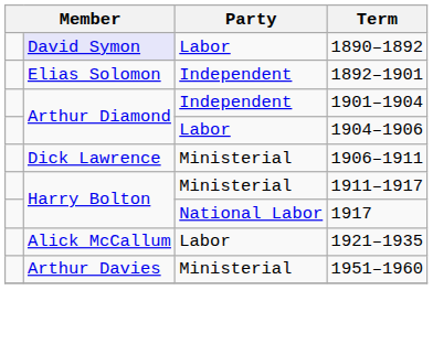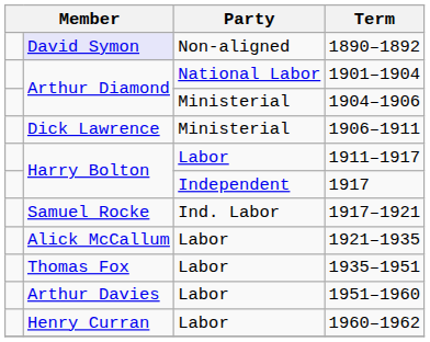1890–1892 | Party: Labor -> Non-aligned
- row: Elias Solomon | Independent | 1892–1901
1901–1904 | Party: Independent -> National Labor
1904–1906 | Party: Labor -> Ministerial
1911–1917 | Party: Ministerial -> Labor
1917 | Party: National Labor -> Independent
+ row: Samuel Rocke | Ind. Labor | 1917–1921
+ row: Thomas Fox | Labor | 1935–1951
1951–1960 | Party: Ministerial -> Labor
+ row: Henry Curran | Labor | 1960–1962
